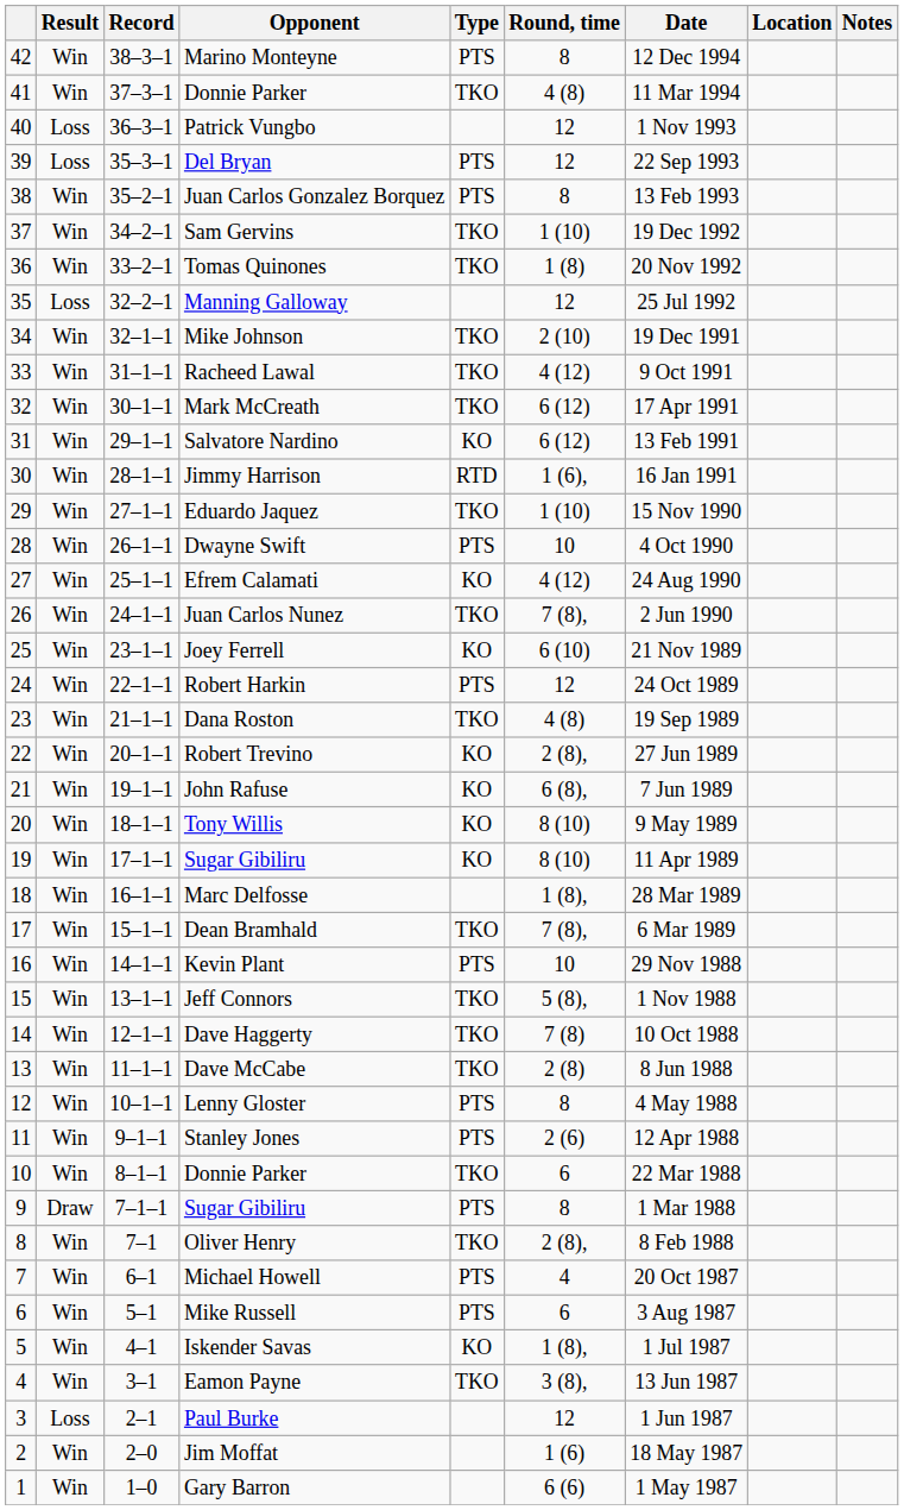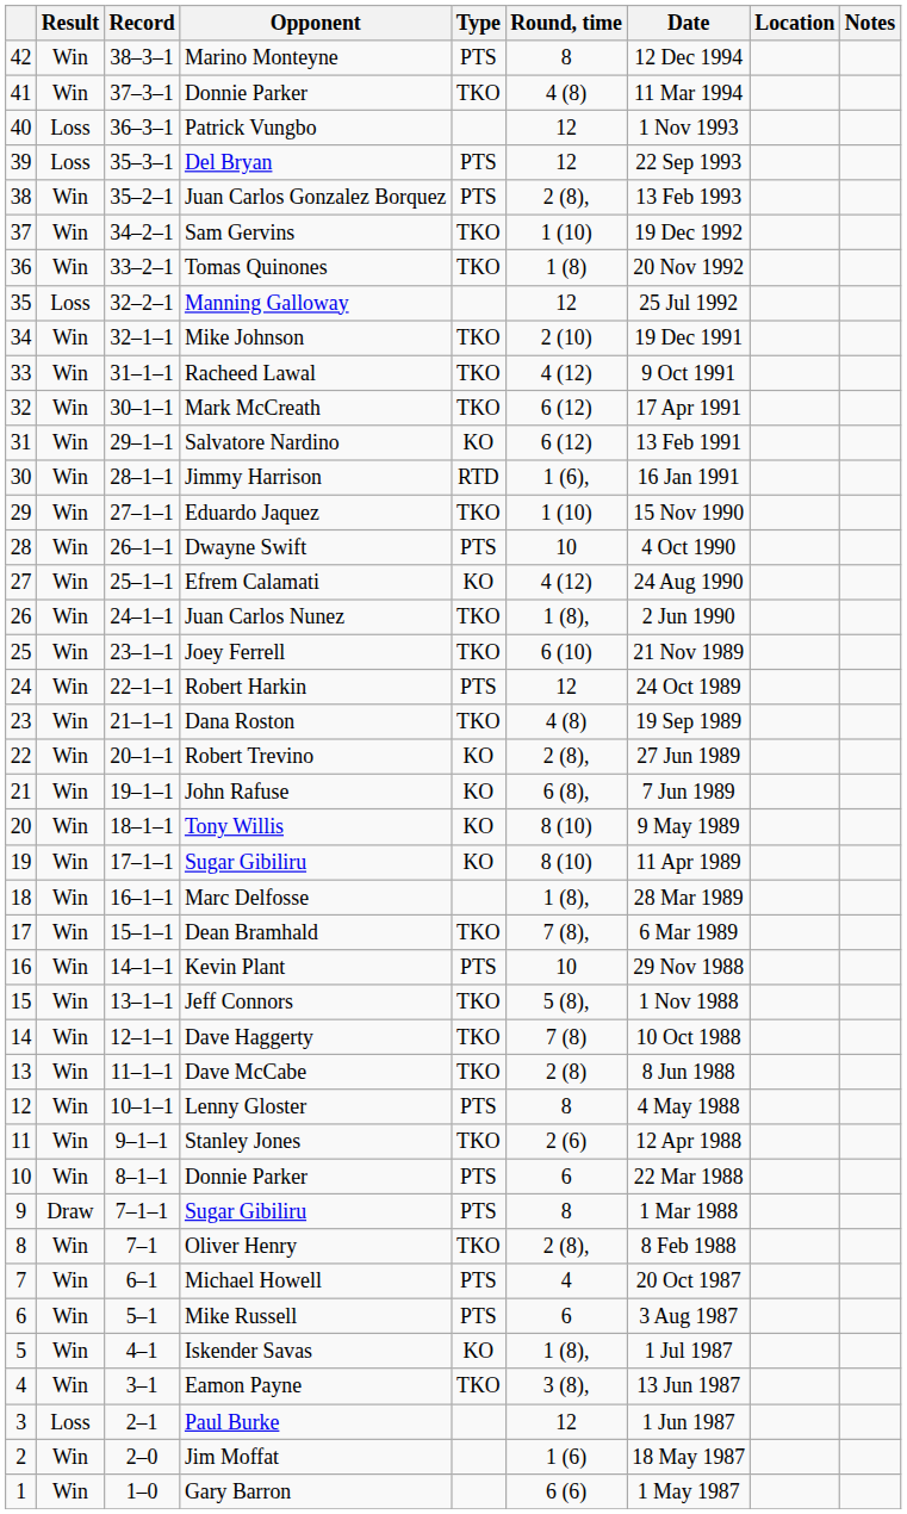Juan Carlos Gonzalez Borquez | Round, time: 8 -> 2 (8),
Juan Carlos Nunez | Round, time: 7 (8), -> 1 (8),
Joey Ferrell | Type: KO -> TKO
Stanley Jones | Type: PTS -> TKO
10 / Donnie Parker | Type: TKO -> PTS
